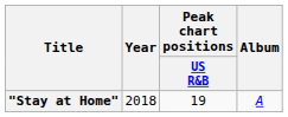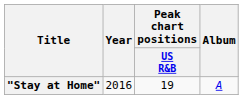"Stay at Home" | Year: 2018 -> 2016
